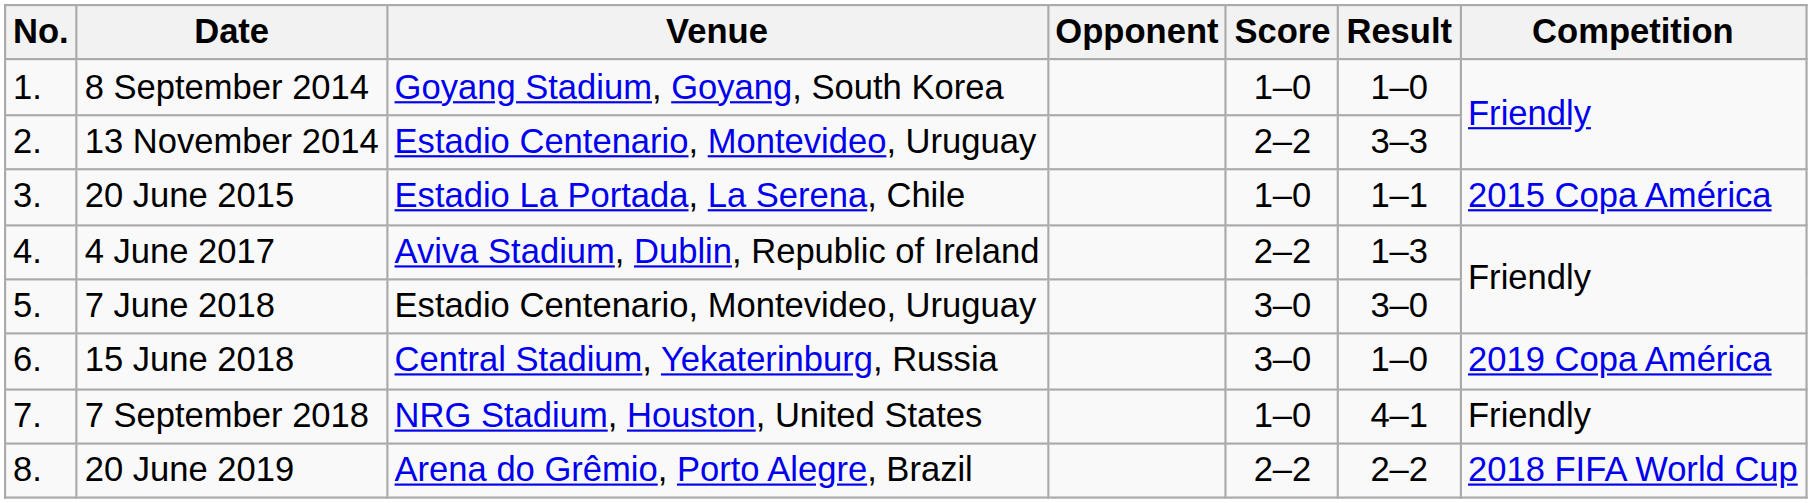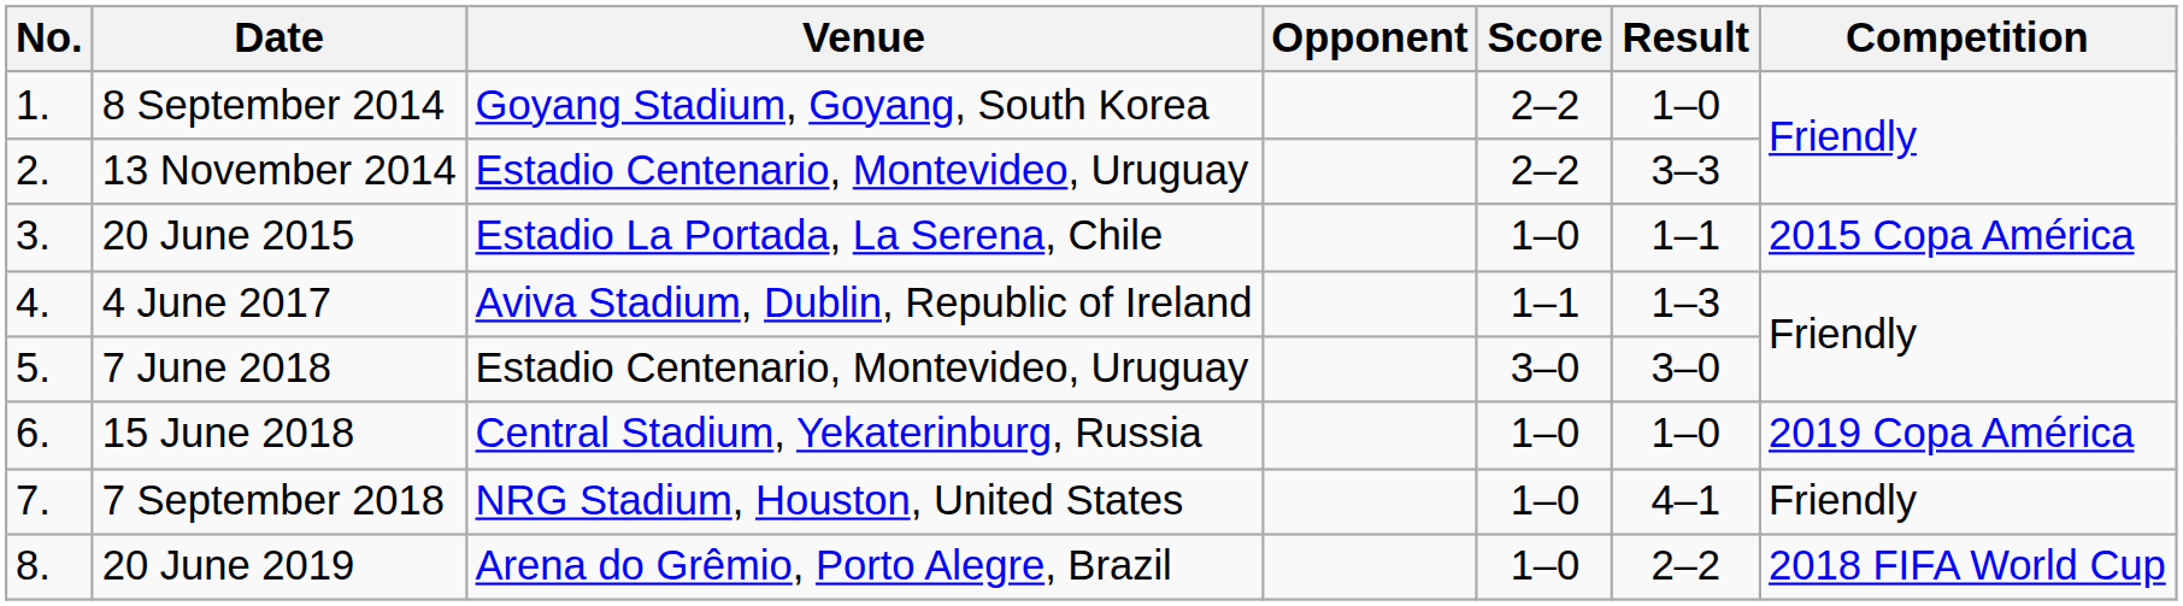8 September 2014 | Score: 1–0 -> 2–2
4 June 2017 | Score: 2–2 -> 1–1
15 June 2018 | Score: 3–0 -> 1–0
20 June 2019 | Score: 2–2 -> 1–0
